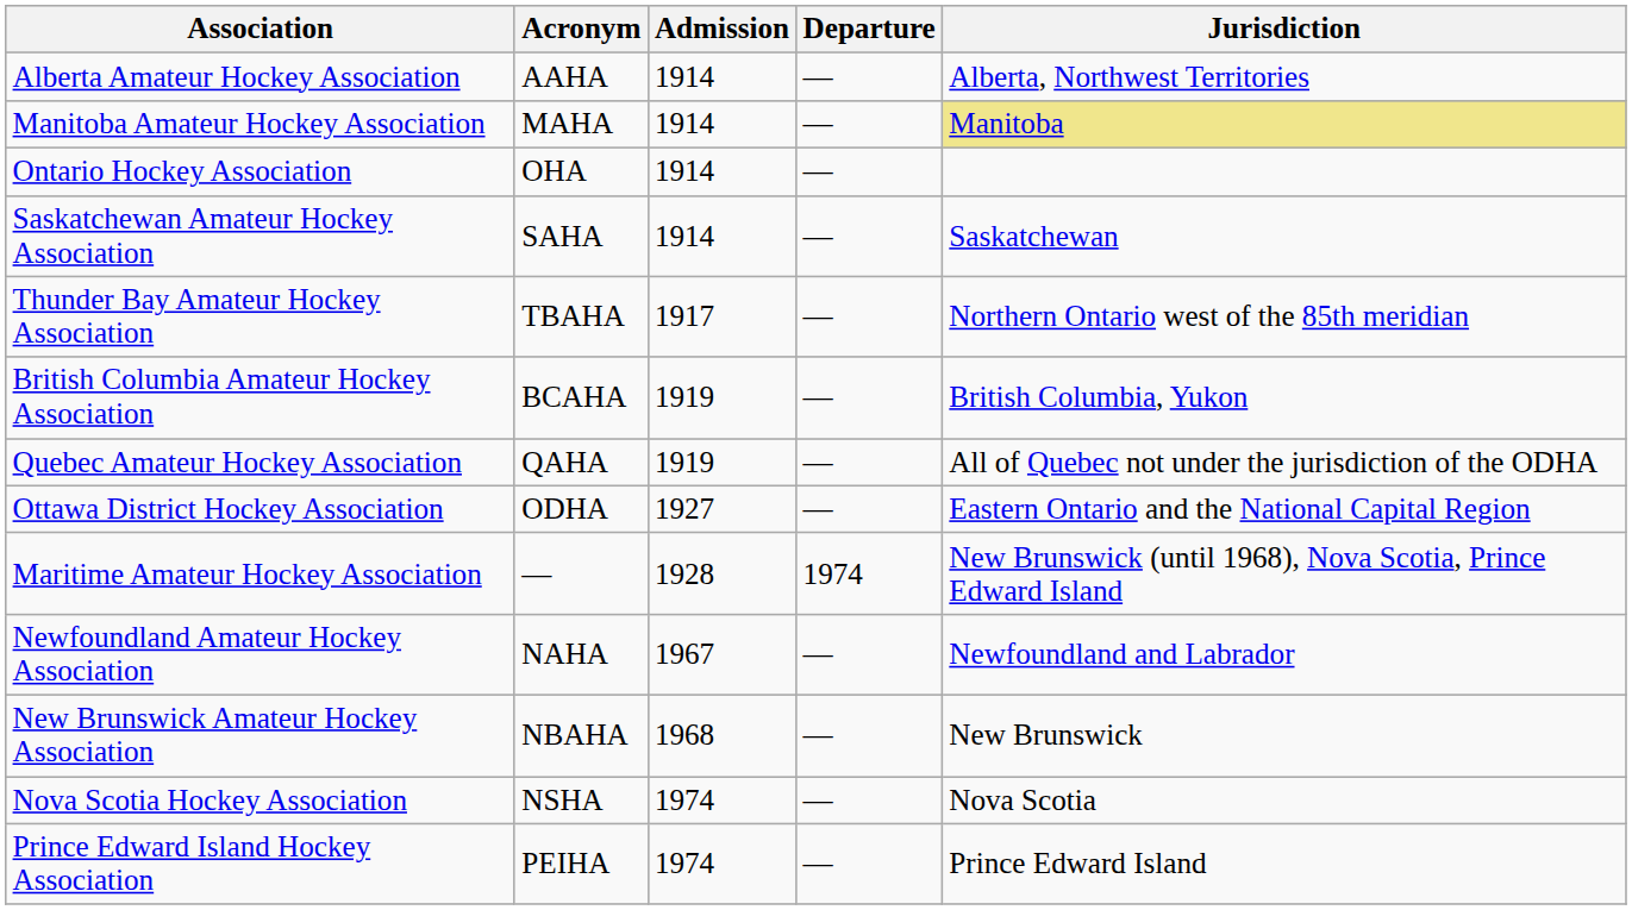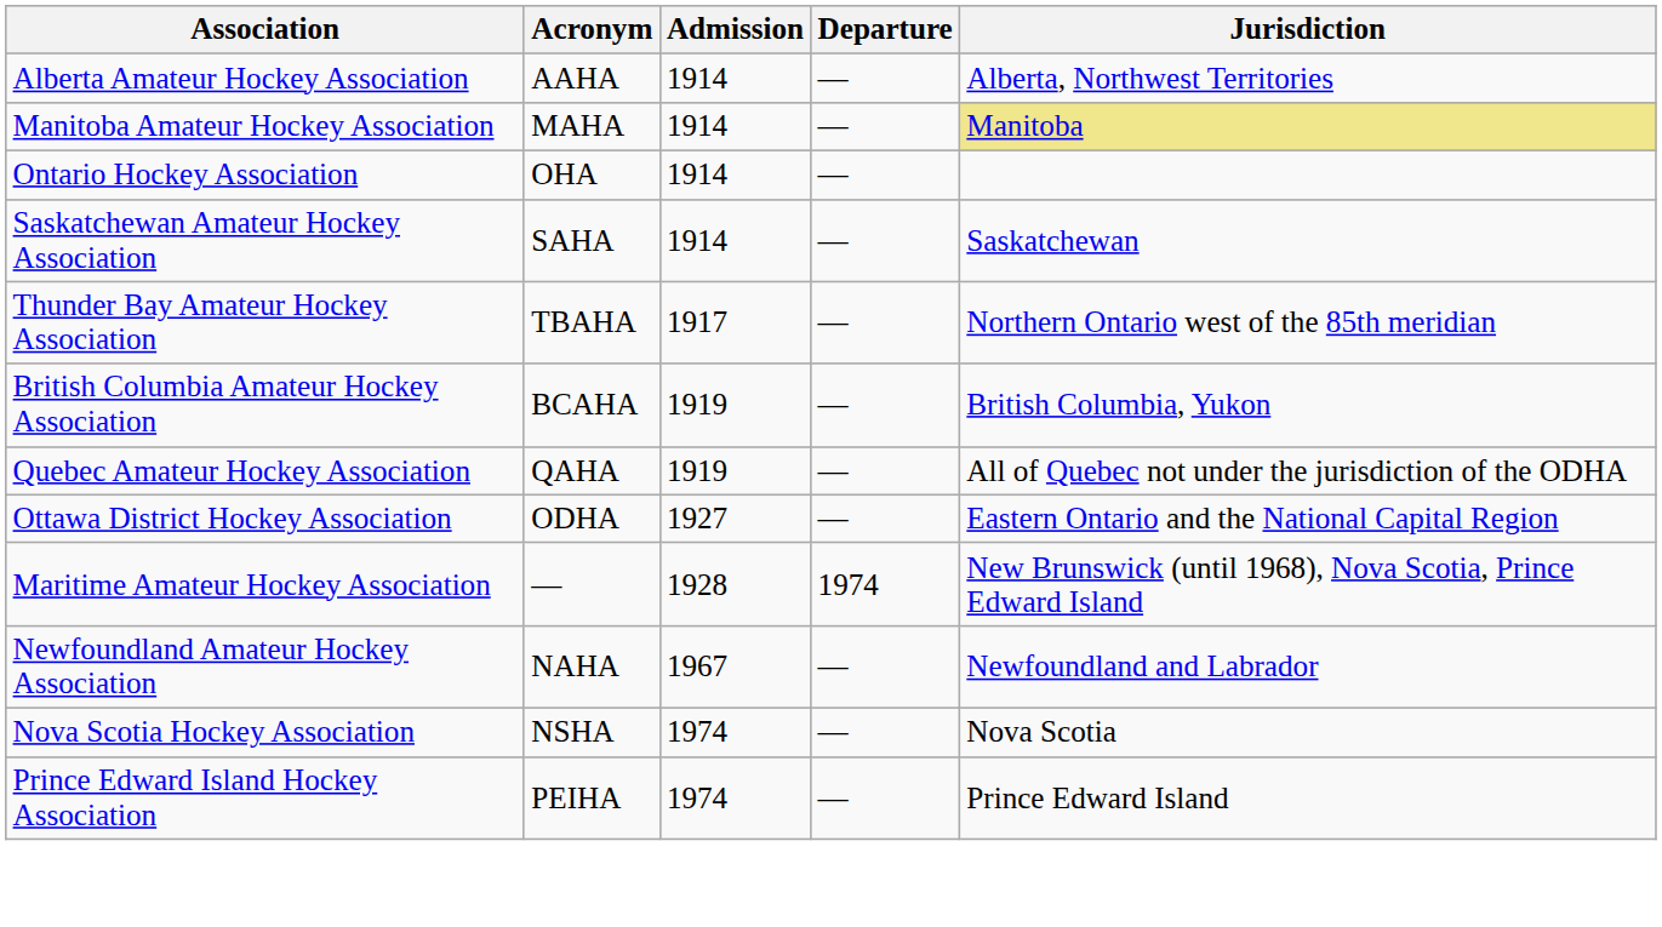- row: New Brunswick Amateur Hockey Association | NBAHA | 1968 | — | New Brunswick
